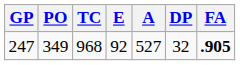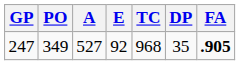columns swapped: A <-> TC
247 | DP: 32 -> 35
